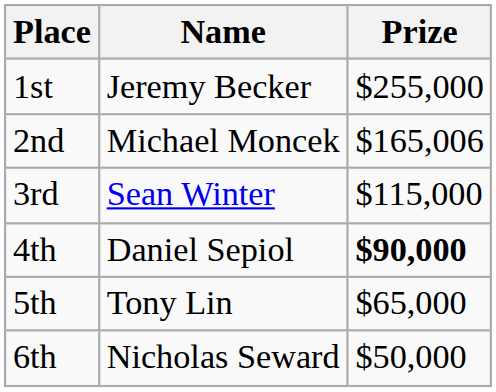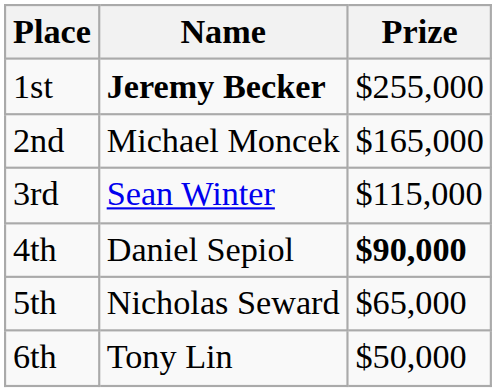1st | Name: normal -> bold
2nd | Prize: $165,006 -> $165,000
5th | Name: Tony Lin -> Nicholas Seward
6th | Name: Nicholas Seward -> Tony Lin
